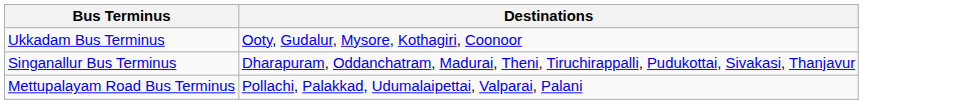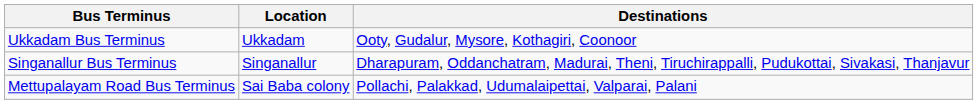+ column: Location | Ukkadam | Singanallur | Sai Baba colony
